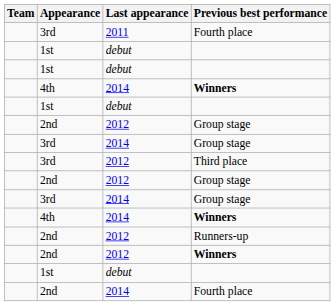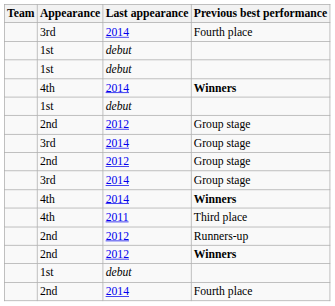3rd / Fourth place | Last appearance: 2011 -> 2014
- row: 3rd | 2012 | Third place
+ row: 4th | 2011 | Third place
